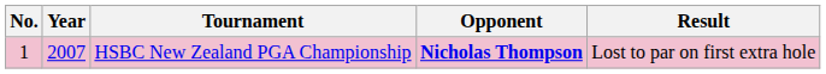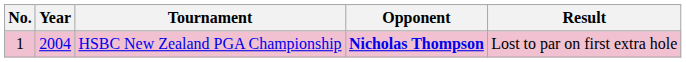HSBC New Zealand PGA Championship | Year: 2007 -> 2004
